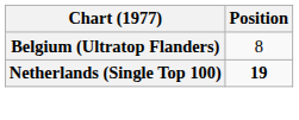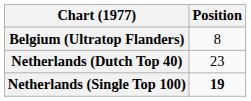+ row: Netherlands (Dutch Top 40) | 23
